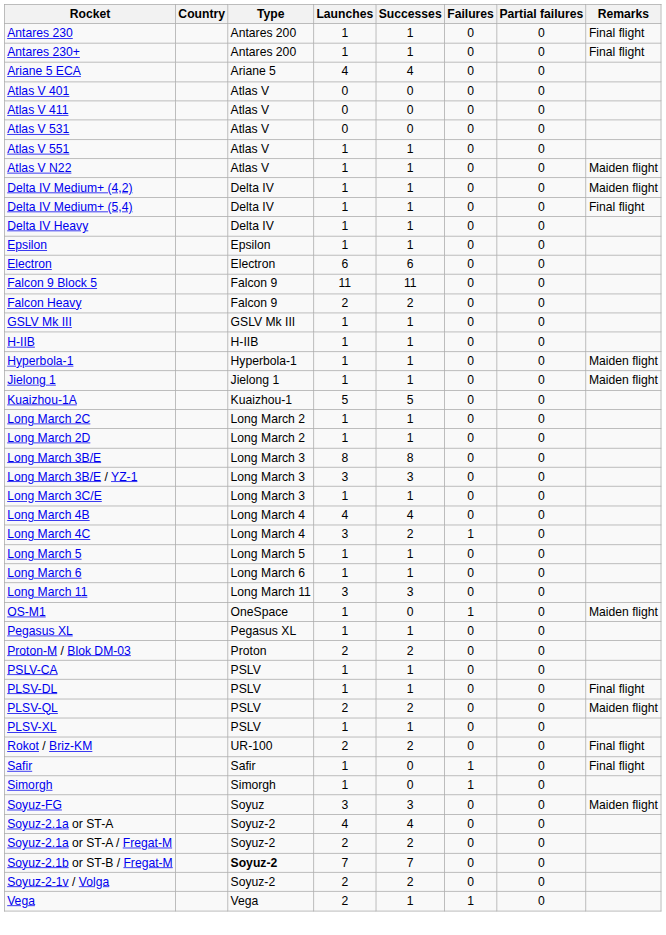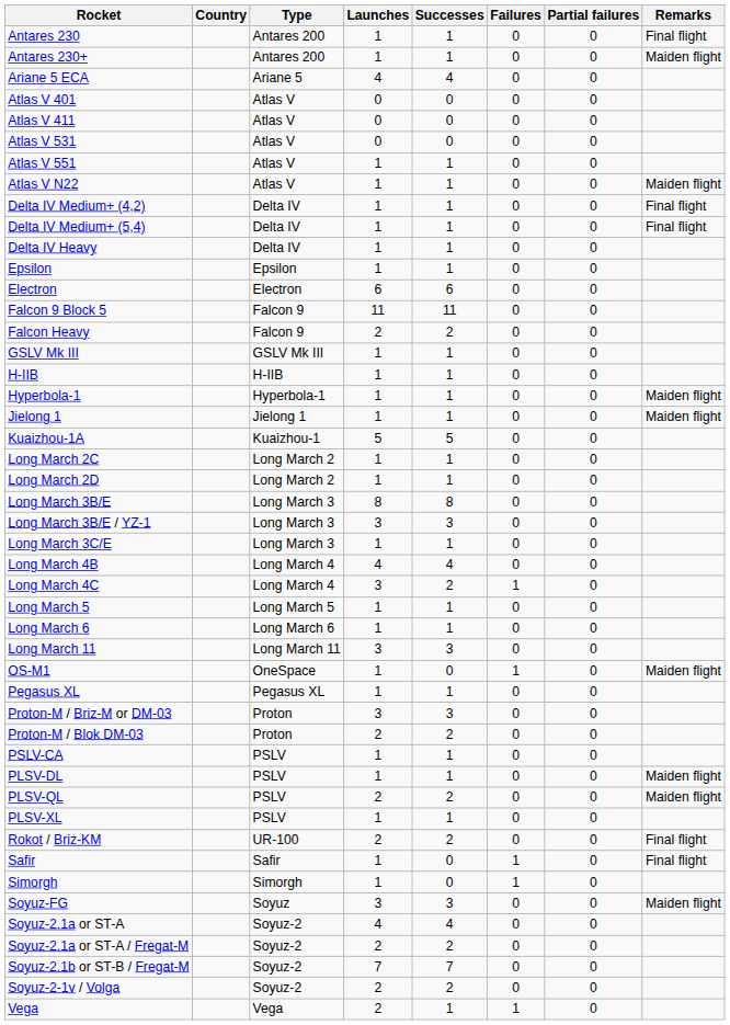Antares 230+ | Remarks: Final flight -> Maiden flight
Delta IV Medium+ (4,2) | Remarks: Maiden flight -> Final flight
+ row: Proton-M / Briz-M or DM-03 | Proton | 3 | 3 | 0 | 0
PLSV-DL | Remarks: Final flight -> Maiden flight
Soyuz-2.1b or ST-B / Fregat-M | Type: bold -> normal
